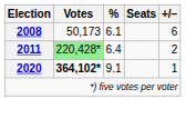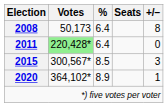2008 | %: 6.1 -> 6.4
2008 | +/−: 6 -> 8
2011 | +/−: 2 -> 0
+ row: 2015 | 300,567* | 8.5 | 3
2020 | Votes: bold -> normal
2020 | %: 9.1 -> 8.9
